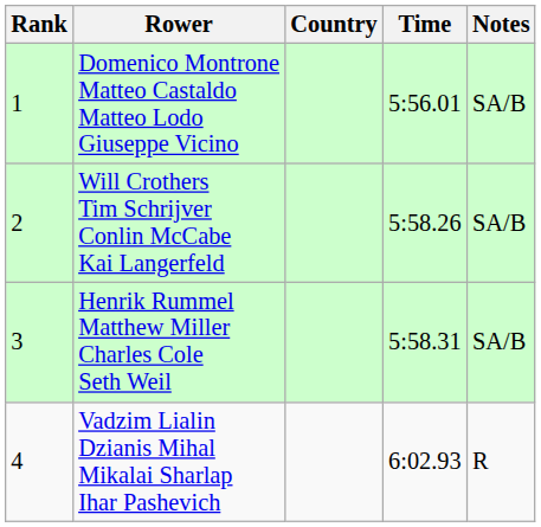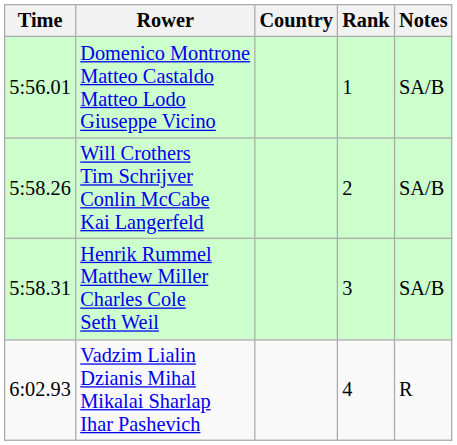columns swapped: Rank <-> Time
